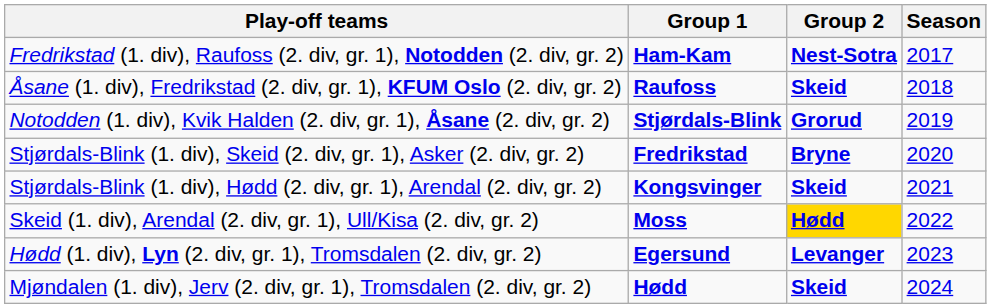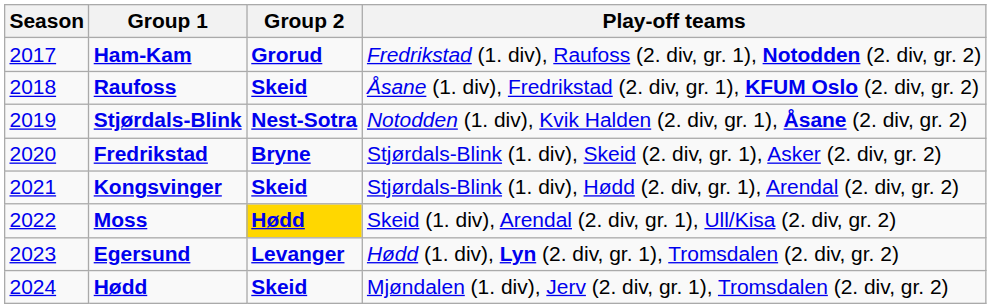columns swapped: Season <-> Play-off teams
Ham-Kam | Group 2: Nest-Sotra -> Grorud
Stjørdals-Blink | Group 2: Grorud -> Nest-Sotra
